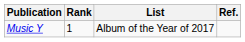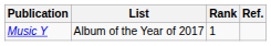columns swapped: List <-> Rank
